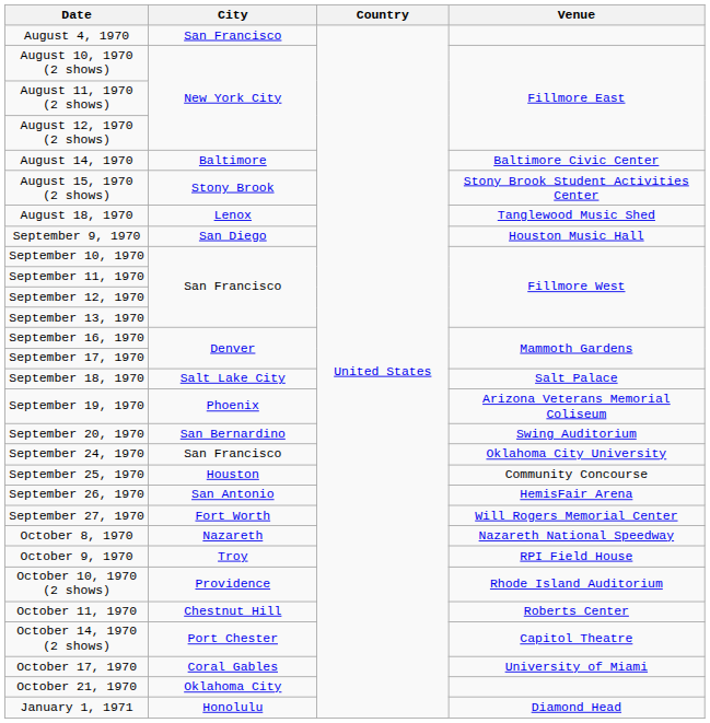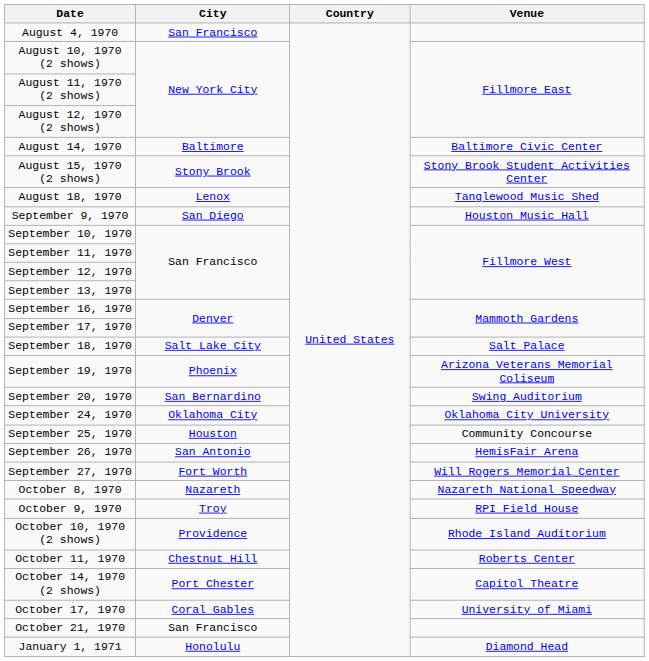September 24, 1970 | City: San Francisco -> Oklahoma City
October 21, 1970 | City: Oklahoma City -> San Francisco
